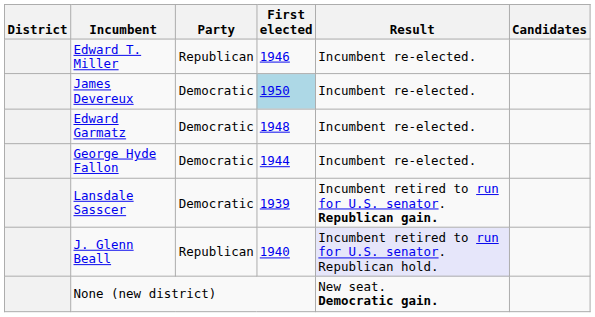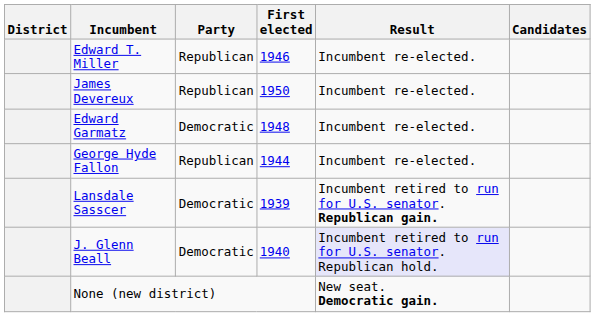James Devereux | Party: Democratic -> Republican
James Devereux | First elected: lightblue background -> no background
George Hyde Fallon | Party: Democratic -> Republican
J. Glenn Beall | Party: Republican -> Democratic
